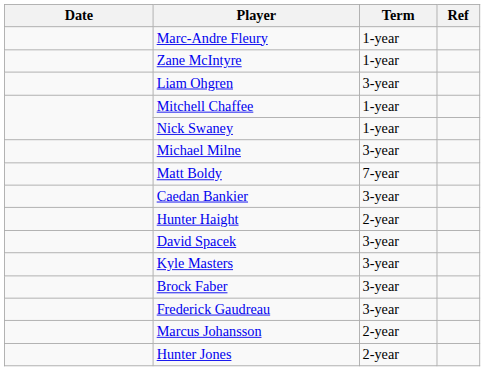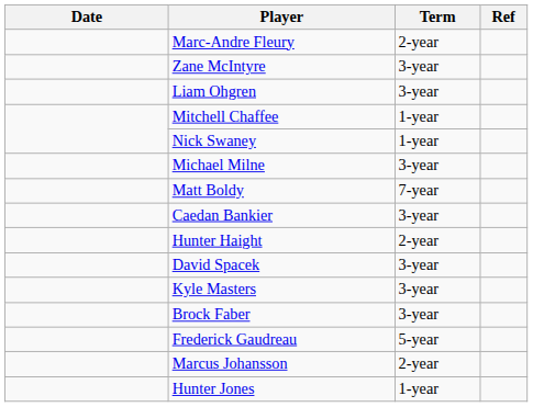Marc-Andre Fleury | Term: 1-year -> 2-year
Zane McIntyre | Term: 1-year -> 3-year
Frederick Gaudreau | Term: 3-year -> 5-year
Hunter Jones | Term: 2-year -> 1-year
